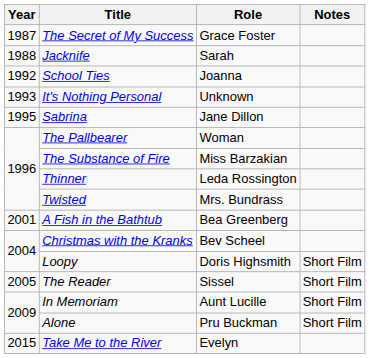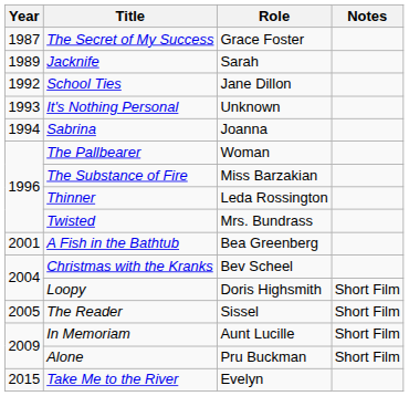Jacknife | Year: 1988 -> 1989
School Ties | Role: Joanna -> Jane Dillon
Sabrina | Year: 1995 -> 1994
Sabrina | Role: Jane Dillon -> Joanna
